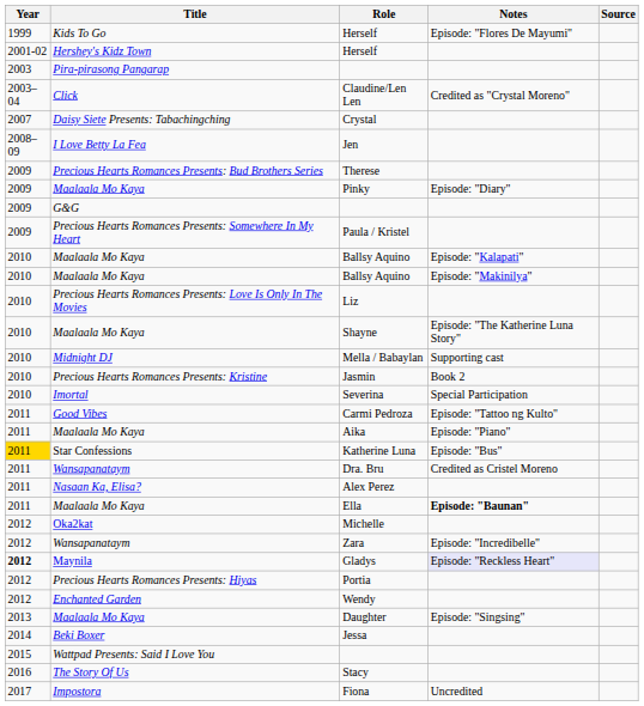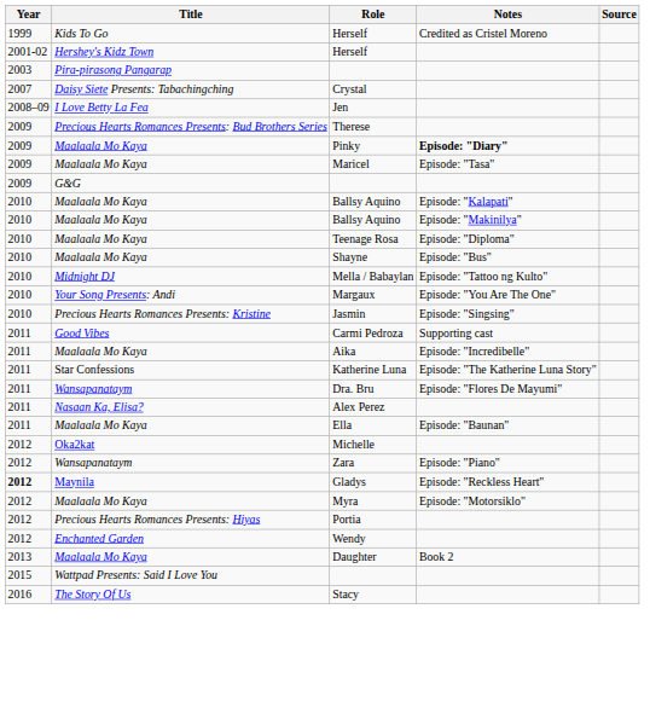Kids To Go / Herself | Notes: Episode: "Flores De Mayumi" -> Credited as Cristel Moreno
- row: 2003–04 | Click | Claudine/Len Len | Credited as "Crystal Moreno"
Pinky | Notes: normal -> bold
+ row: 2009 | Maalaala Mo Kaya | Maricel | Episode: "Tasa"
- row: 2009 | Precious Hearts Romances Presents: Somewhere In My Heart | Paula / Kristel
- row: 2010 | Precious Hearts Romances Presents: Love Is Only In The Movies | Liz
+ row: 2010 | Maalaala Mo Kaya | Teenage Rosa | Episode: "Diploma"
Shayne | Notes: Episode: "The Katherine Luna Story" -> Episode: "Bus"
Mella / Babaylan | Notes: Supporting cast -> Episode: "Tattoo ng Kulto"
+ row: 2010 | Your Song Presents: Andi | Margaux | Episode: "You Are The One"
Jasmin | Notes: Book 2 -> Episode: "Singsing"
- row: 2010 | Imortal | Severina | Special Participation
Carmi Pedroza | Notes: Episode: "Tattoo ng Kulto" -> Supporting cast
Aika | Notes: Episode: "Piano" -> Episode: "Incredibelle"
Katherine Luna | Year: gold background -> no background
Katherine Luna | Notes: Episode: "Bus" -> Episode: "The Katherine Luna Story"
Dra. Bru | Notes: Credited as Cristel Moreno -> Episode: "Flores De Mayumi"
Ella | Notes: bold -> normal
Zara | Notes: Episode: "Incredibelle" -> Episode: "Piano"
Gladys | Notes: lavender background -> no background
+ row: 2012 | Maalaala Mo Kaya | Myra | Episode: "Motorsiklo"
Daughter | Notes: Episode: "Singsing" -> Book 2
- row: 2014 | Beki Boxer | Jessa
- row: 2017 | Impostora | Fiona | Uncredited
